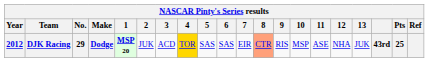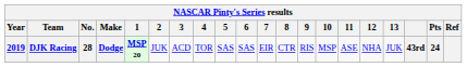DJK Racing | Year: 2012 -> 2019
DJK Racing | No.: 29 -> 28
DJK Racing | 4: gold background -> no background
DJK Racing | 8: lightsalmon background -> no background
DJK Racing | Pts: 25 -> 24
